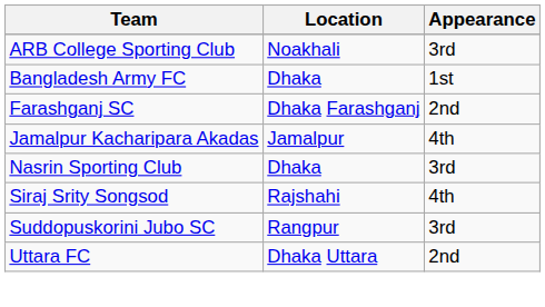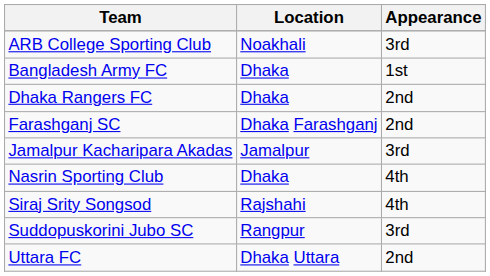+ row: Dhaka Rangers FC | Dhaka | 2nd
Jamalpur Kacharipara Akadas | Appearance: 4th -> 3rd
Nasrin Sporting Club | Appearance: 3rd -> 4th
